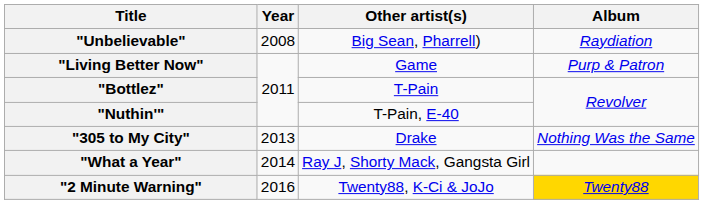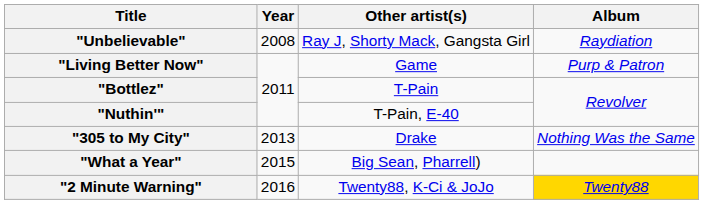"Unbelievable" | Other artist(s): Big Sean, Pharrell) -> Ray J, Shorty Mack, Gangsta Girl
"What a Year" | Year: 2014 -> 2015
"What a Year" | Other artist(s): Ray J, Shorty Mack, Gangsta Girl -> Big Sean, Pharrell)
